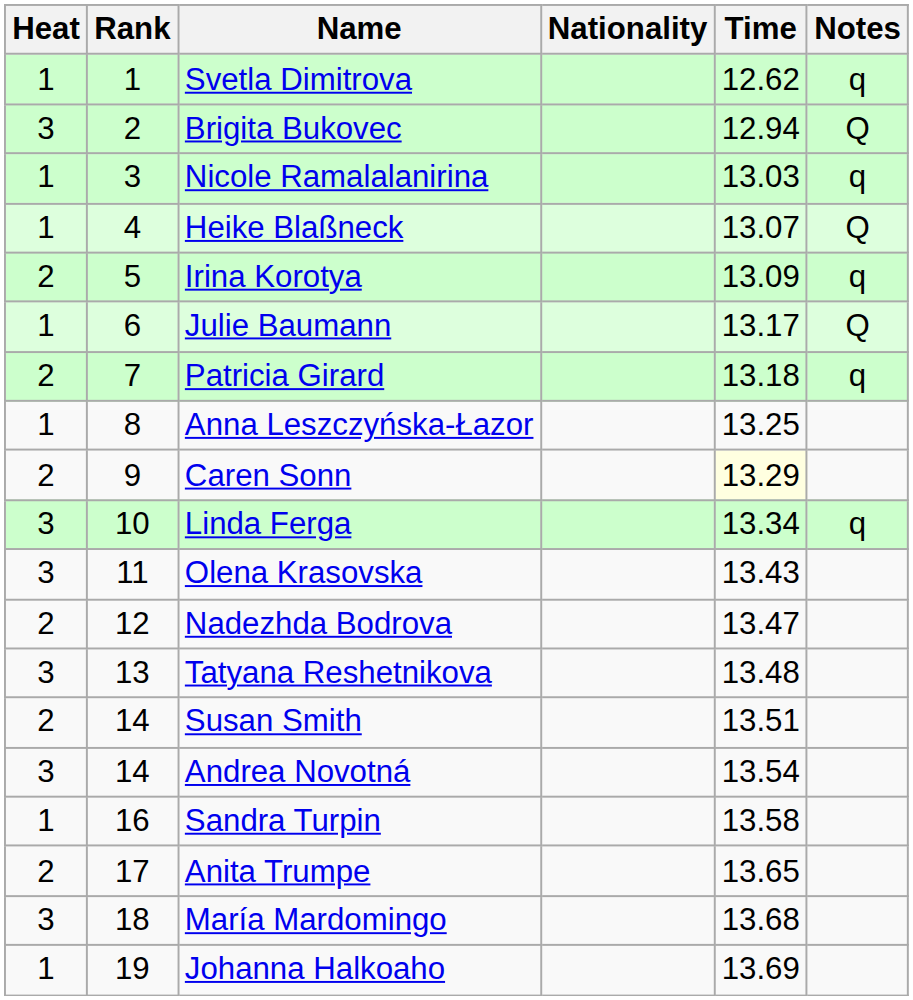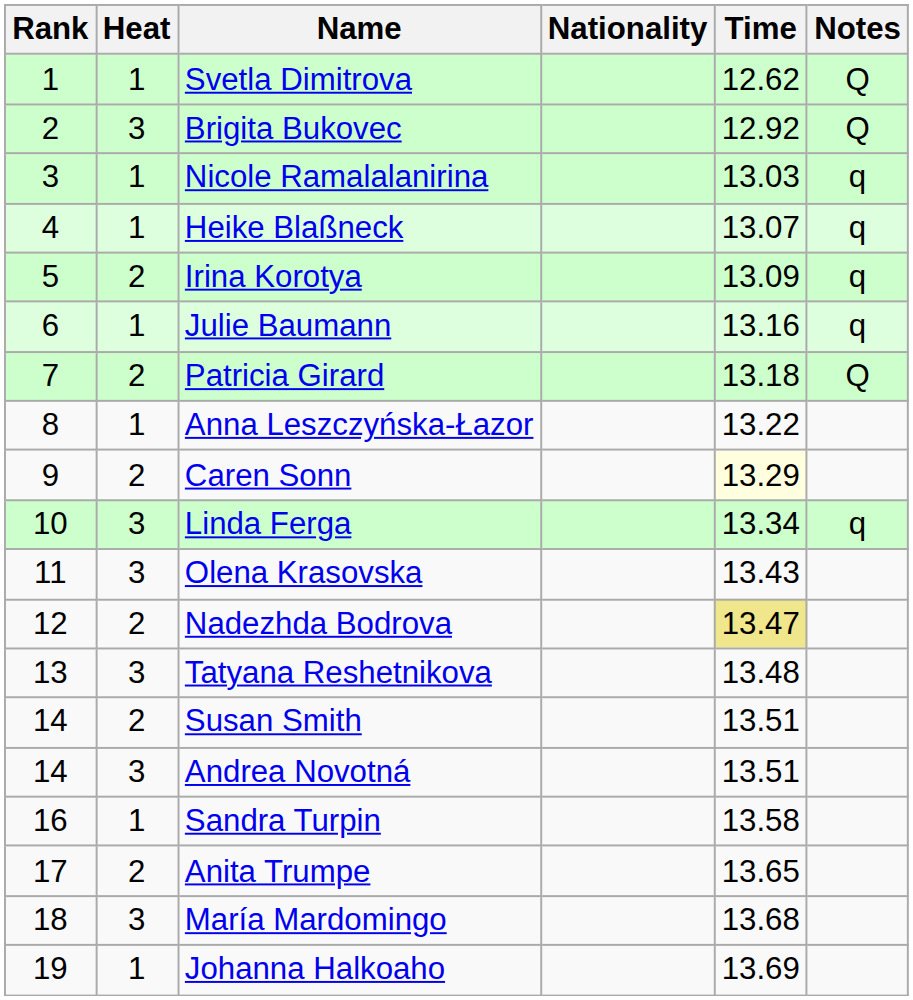columns swapped: Rank <-> Heat
Svetla Dimitrova | Notes: q -> Q
Brigita Bukovec | Time: 12.94 -> 12.92
Heike Blaßneck | Notes: Q -> q
Julie Baumann | Time: 13.17 -> 13.16
Julie Baumann | Notes: Q -> q
Patricia Girard | Notes: q -> Q
Anna Leszczyńska-Łazor | Time: 13.25 -> 13.22
Nadezhda Bodrova | Time: no background -> khaki background
Andrea Novotná | Time: 13.54 -> 13.51
